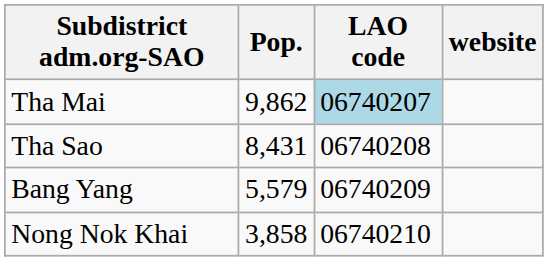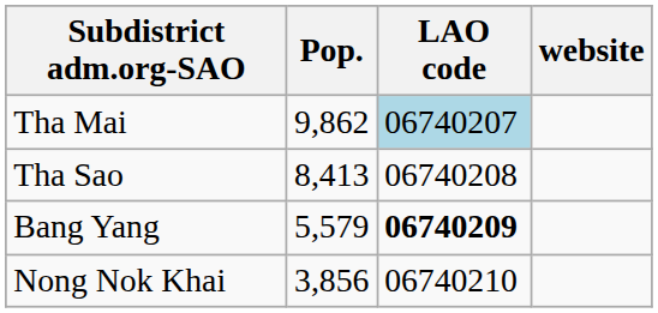Tha Sao | Pop.: 8,431 -> 8,413
Bang Yang | LAO code: normal -> bold
Nong Nok Khai | Pop.: 3,858 -> 3,856
